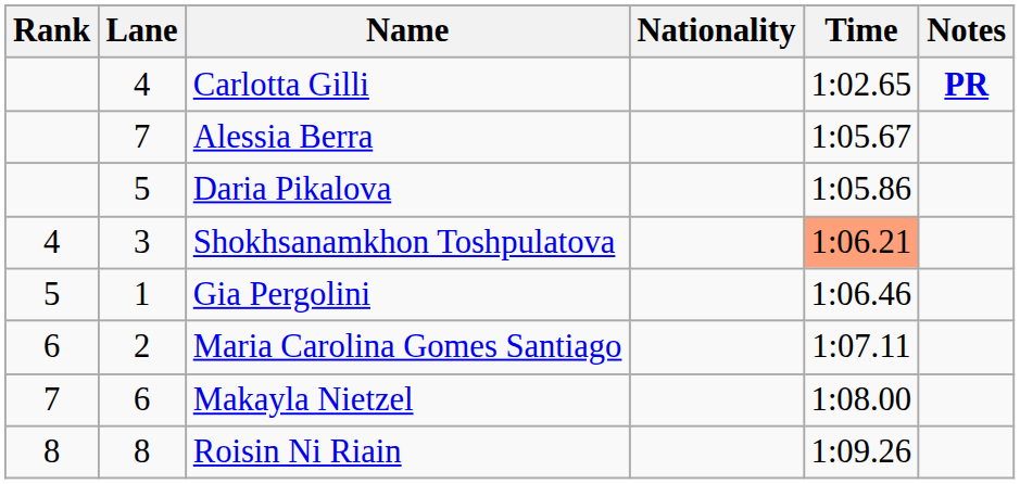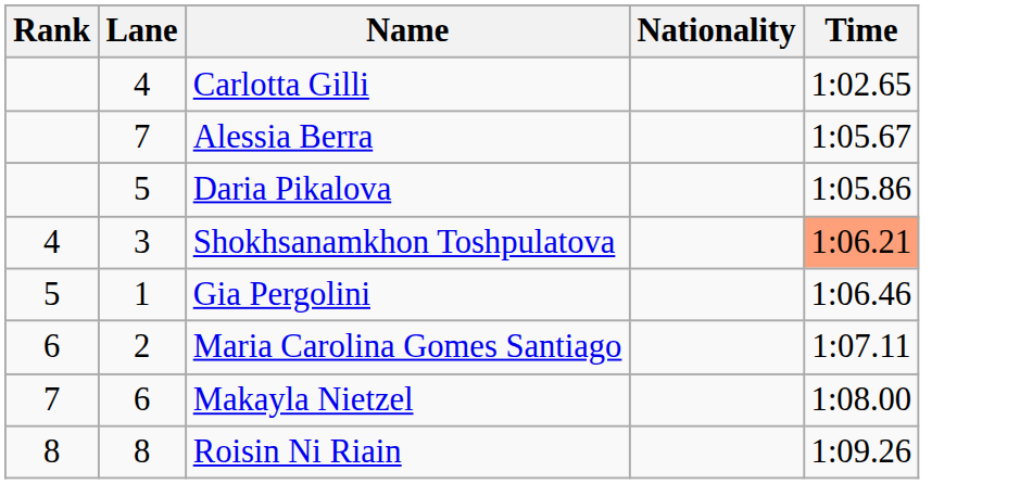- column: Notes | PR
